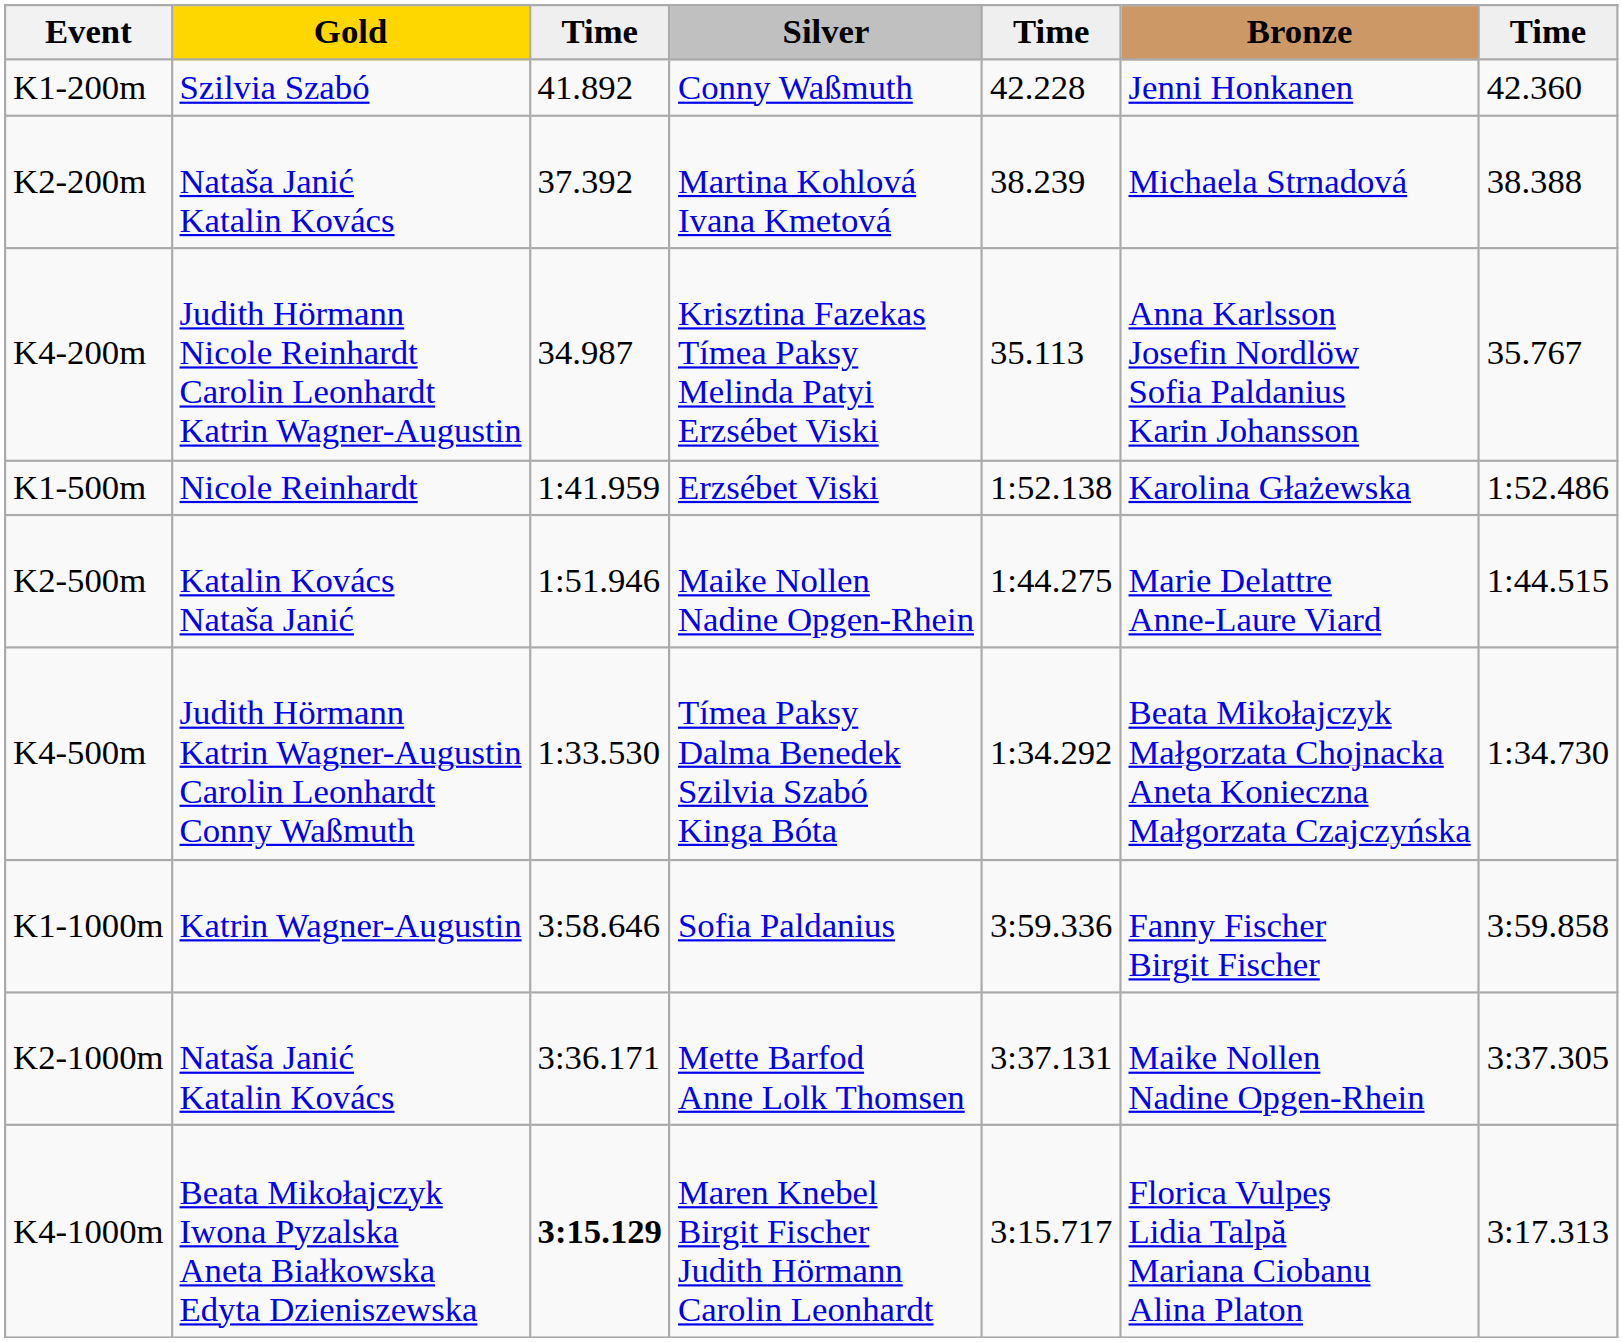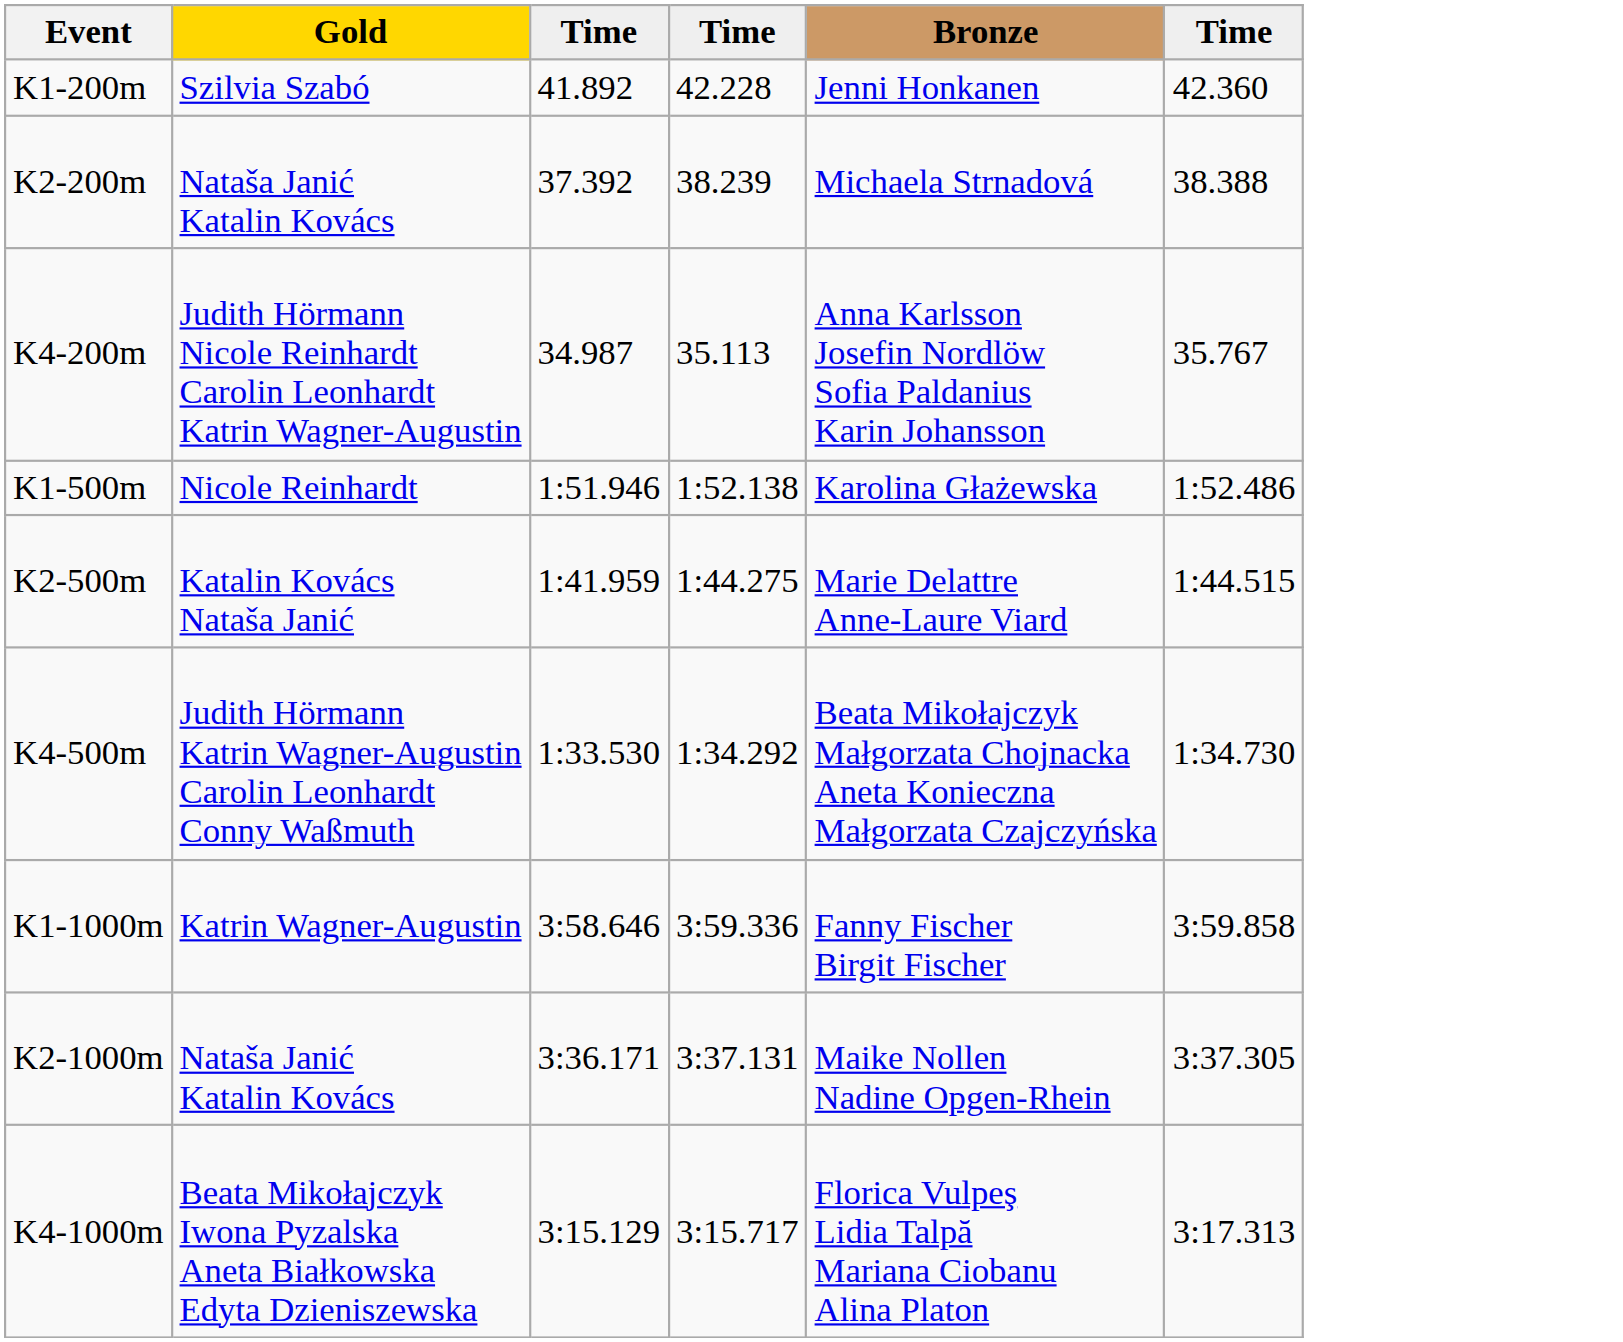- column: Silver | Conny Waßmuth | Martina Kohlová Ivana Kmetová | Krisztina Fazekas Tímea Paksy Melinda Patyi Erzsébet Viski | Erzsébet Viski | Maike Nollen Nadine Opgen-Rhein | Tímea Paksy Dalma Benedek Szilvia Szabó Kinga Bóta | Sofia Paldanius | Mette Barfod Anne Lolk Thomsen | Maren Knebel Birgit Fischer Judith Hörmann Carolin Leonhardt
K1-500m | column 3: 1:41.959 -> 1:51.946
K2-500m | column 3: 1:51.946 -> 1:41.959
K4-1000m | column 3: bold -> normal
